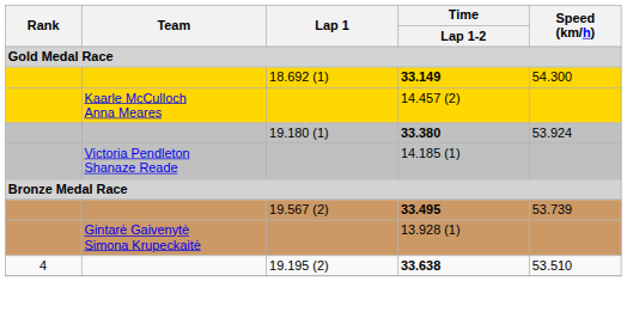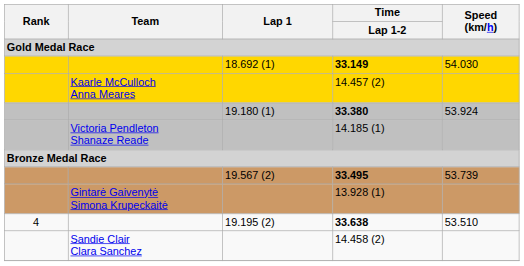33.149 | Speed (km/h): 54.300 -> 54.030
+ row: Sandie Clair Clara Sanchez | 14.458 (2)
